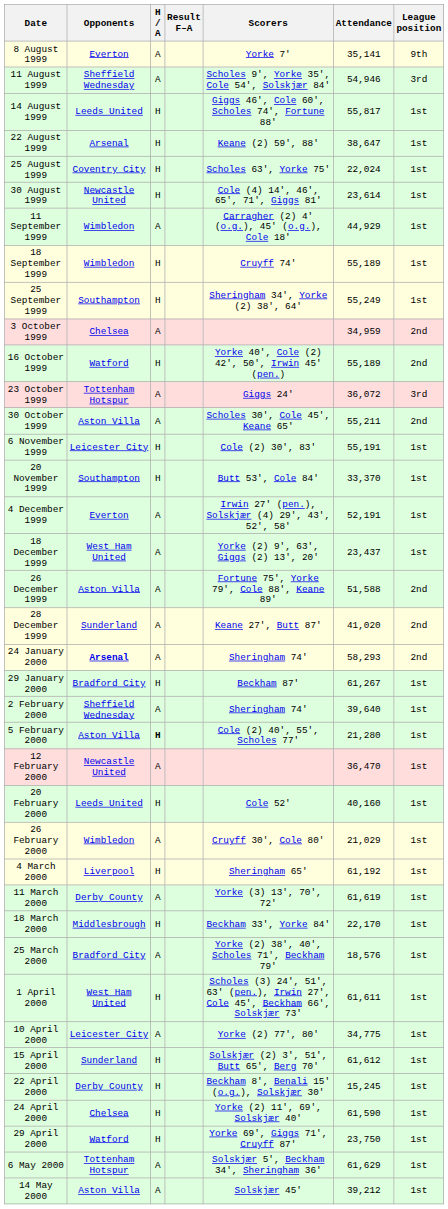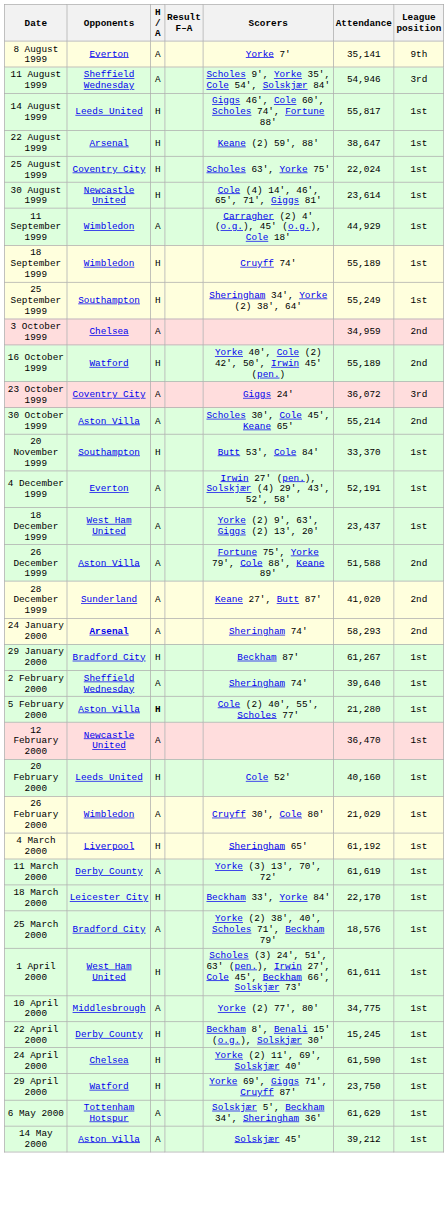23 October 1999 | Opponents: Tottenham Hotspur -> Coventry City
30 October 1999 | Attendance: 55,211 -> 55,214
- row: 6 November 1999 | Leicester City | H | Cole (2) 30', 83' | 55,191 | 1st
18 March 2000 | Opponents: Middlesbrough -> Leicester City
10 April 2000 | Opponents: Leicester City -> Middlesbrough
- row: 15 April 2000 | Sunderland | H | Solskjær (2) 3', 51', Butt 65', Berg 70' | 61,612 | 1st
